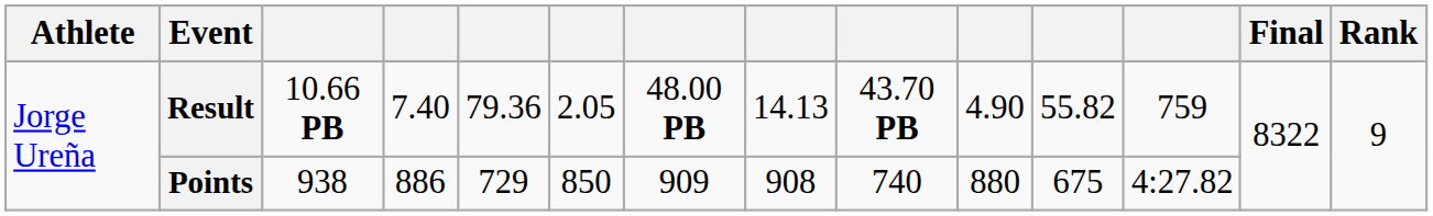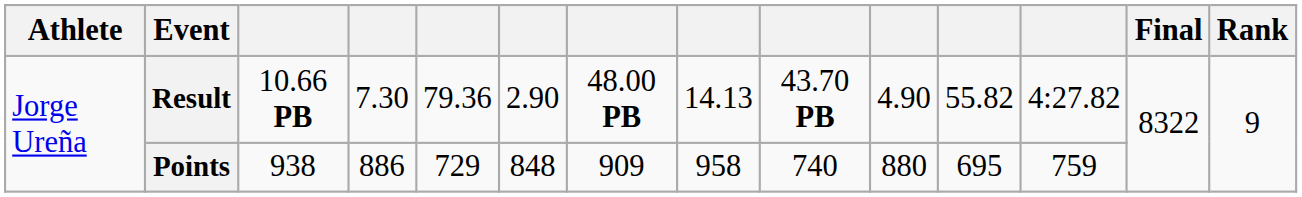Result | column 4: 7.40 -> 7.30
Result | column 6: 2.05 -> 2.90
Result | column 12: 759 -> 4:27.82
Points | column 6: 850 -> 848
Points | column 8: 908 -> 958
Points | column 11: 675 -> 695
Points | column 12: 4:27.82 -> 759
